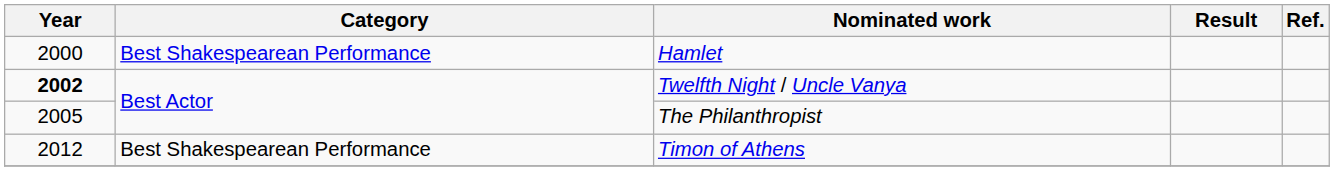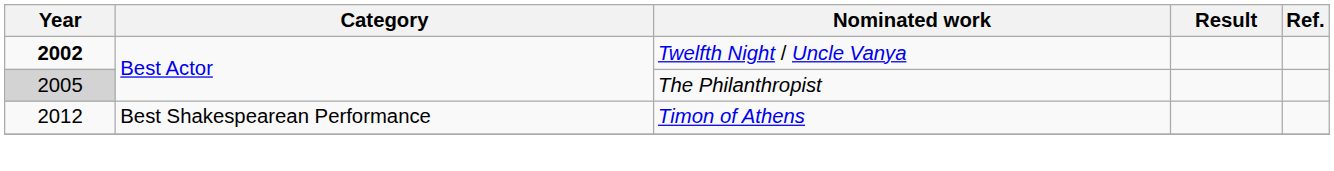- row: 2000 | Best Shakespearean Performance | Hamlet
The Philanthropist | Year: no background -> lightgrey background
